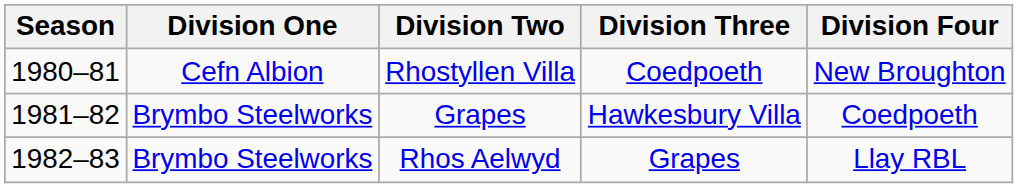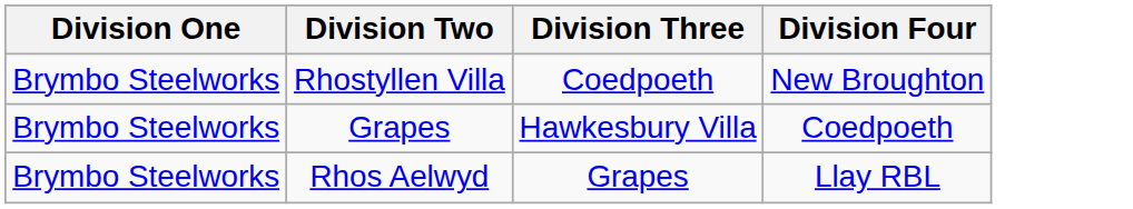- column: Season | 1980–81 | 1981–82 | 1982–83
Rhostyllen Villa | Division One: Cefn Albion -> Brymbo Steelworks
